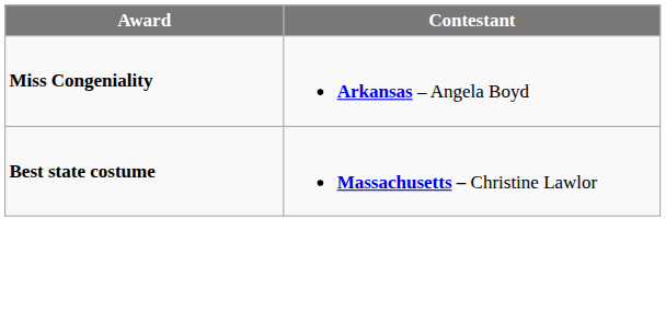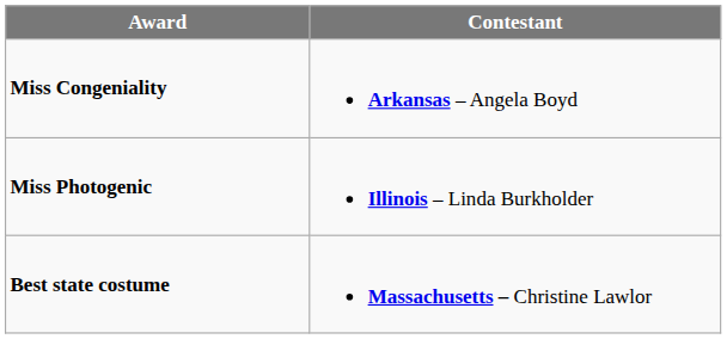+ row: Miss Photogenic | Illinois – Linda Burkholder
